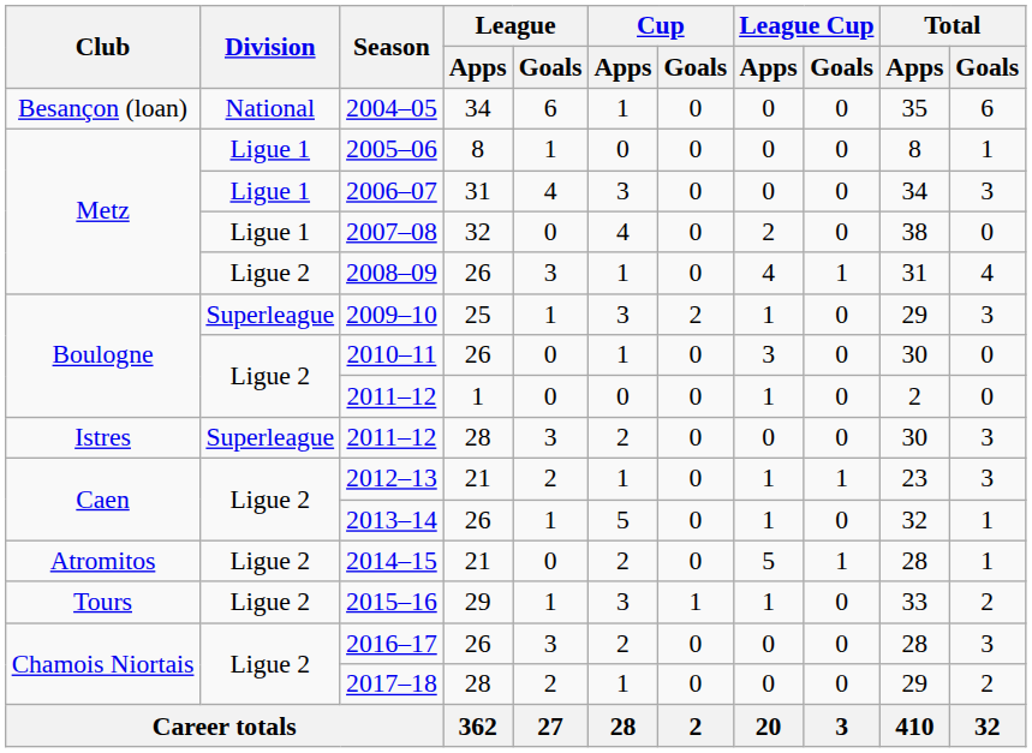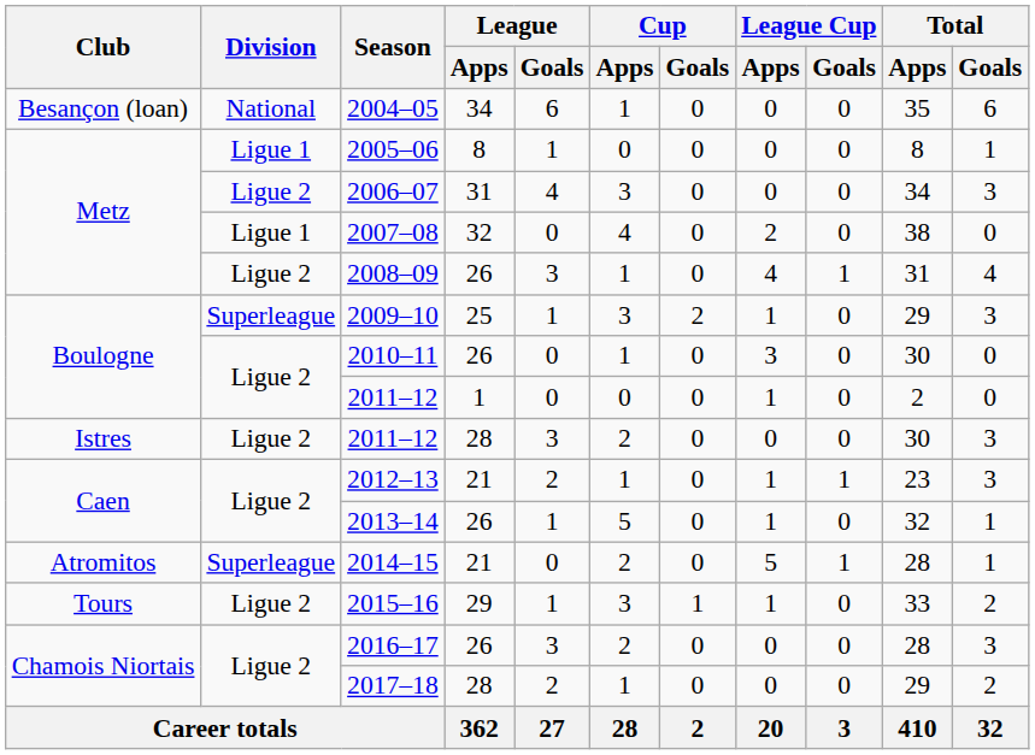2006–07 | Division: Ligue 1 -> Ligue 2
2011–12 / 28 | Division: Superleague -> Ligue 2
2014–15 | Division: Ligue 2 -> Superleague
